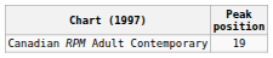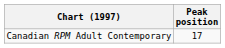Canadian RPM Adult Contemporary | Peak position: 19 -> 17
